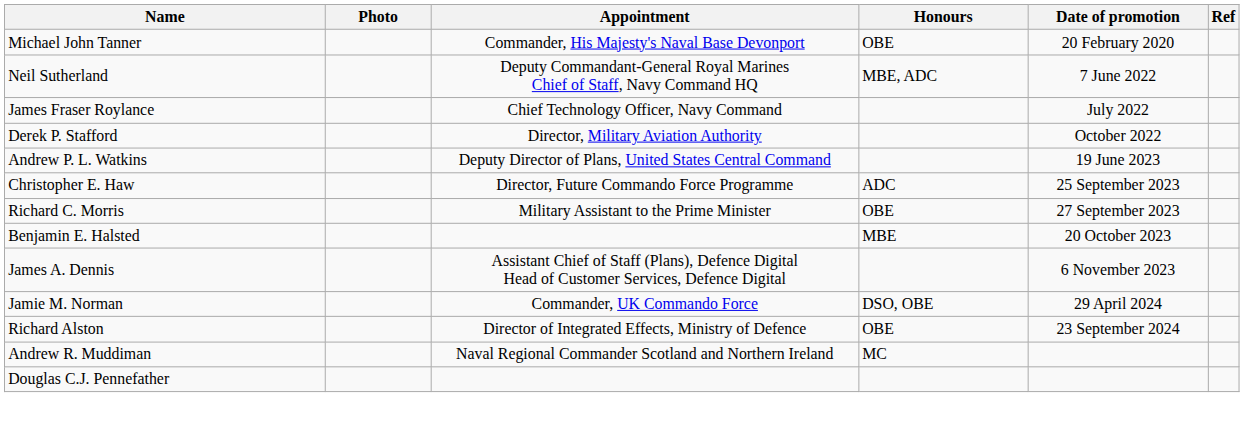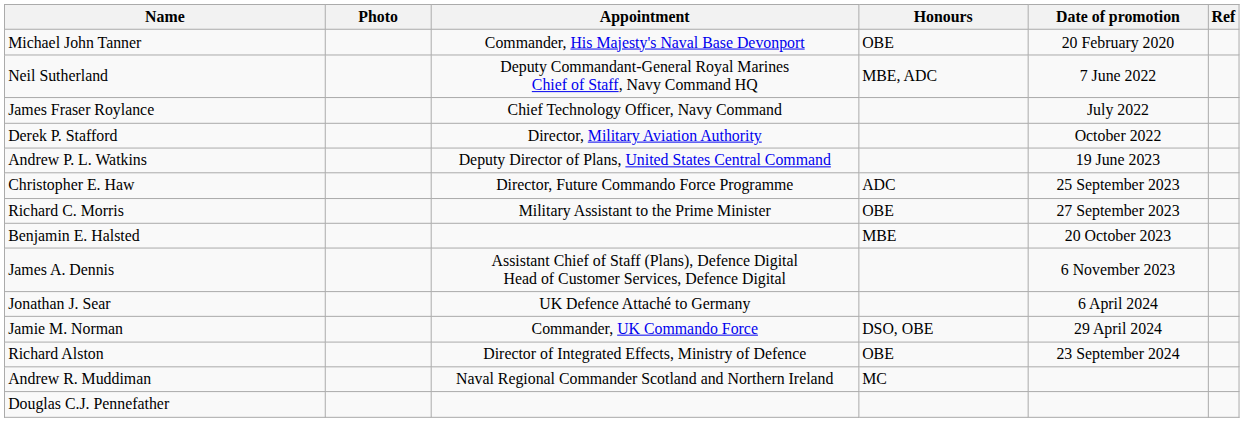+ row: Jonathan J. Sear | UK Defence Attaché to Germany | 6 April 2024
